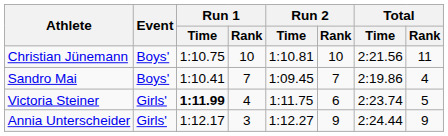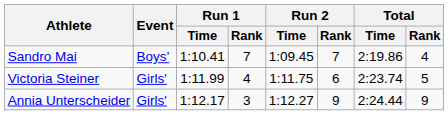- row: Christian Jünemann | Boys' | 1:10.75 | 10 | 1:10.81 | 10 | 2:21.56 | 11
Victoria Steiner | Run 1 / Time: bold -> normal
